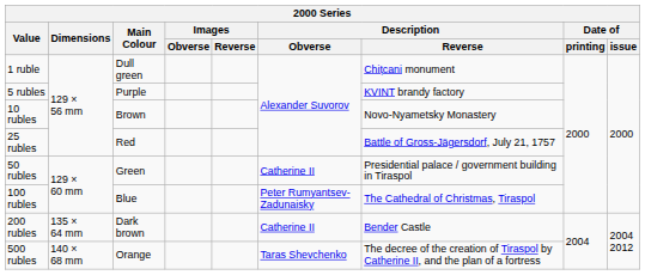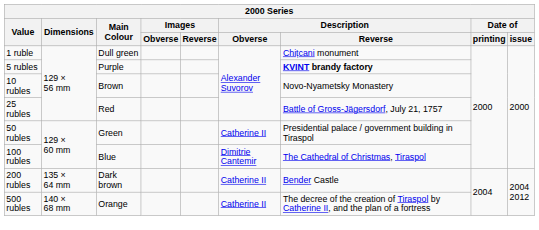5 rubles | Description / Reverse: normal -> bold
100 rubles | Description / Obverse: Peter Rumyantsev-Zadunaisky -> Dimitrie Cantemir
500 rubles | Description / Obverse: Taras Shevchenko -> Catherine II
